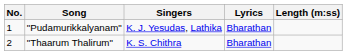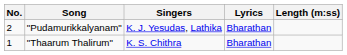"Pudamurikkalyanam" | No.: 1 -> 2
"Thaarum Thalirum" | No.: 2 -> 1
